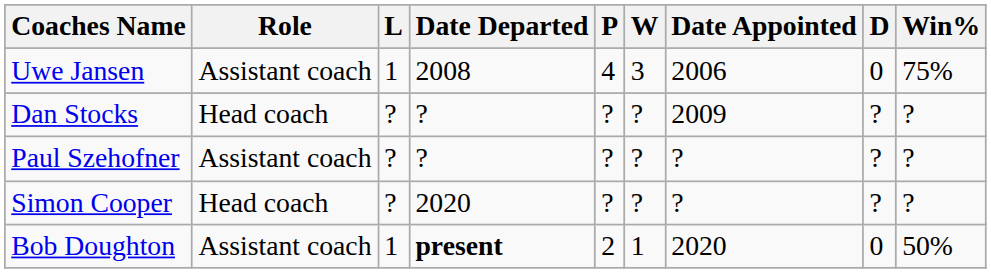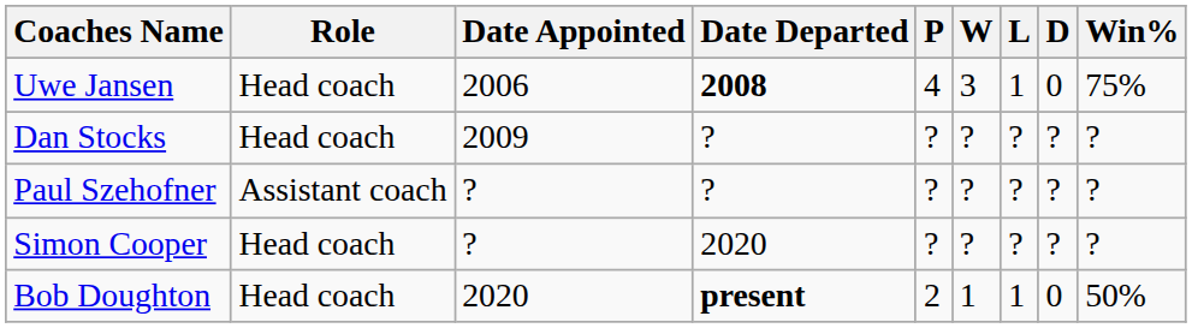columns swapped: Date Appointed <-> L
Uwe Jansen | Role: Assistant coach -> Head coach
Uwe Jansen | Date Departed: normal -> bold
Bob Doughton | Role: Assistant coach -> Head coach
